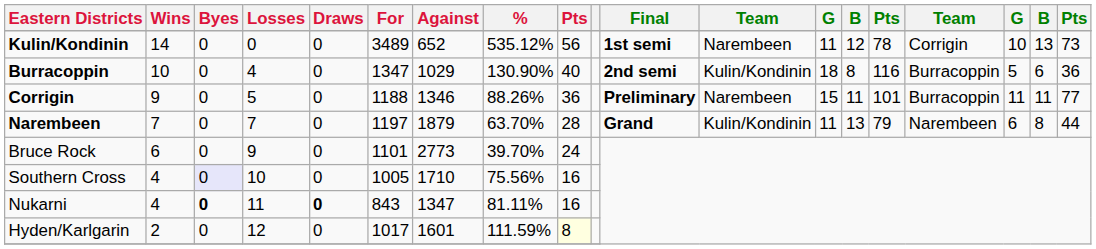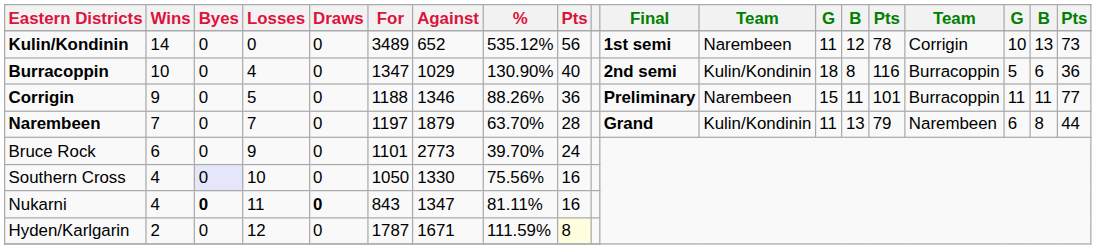Southern Cross | For: 1005 -> 1050
Southern Cross | Against: 1710 -> 1330
Hyden/Karlgarin | For: 1017 -> 1787
Hyden/Karlgarin | Against: 1601 -> 1671
